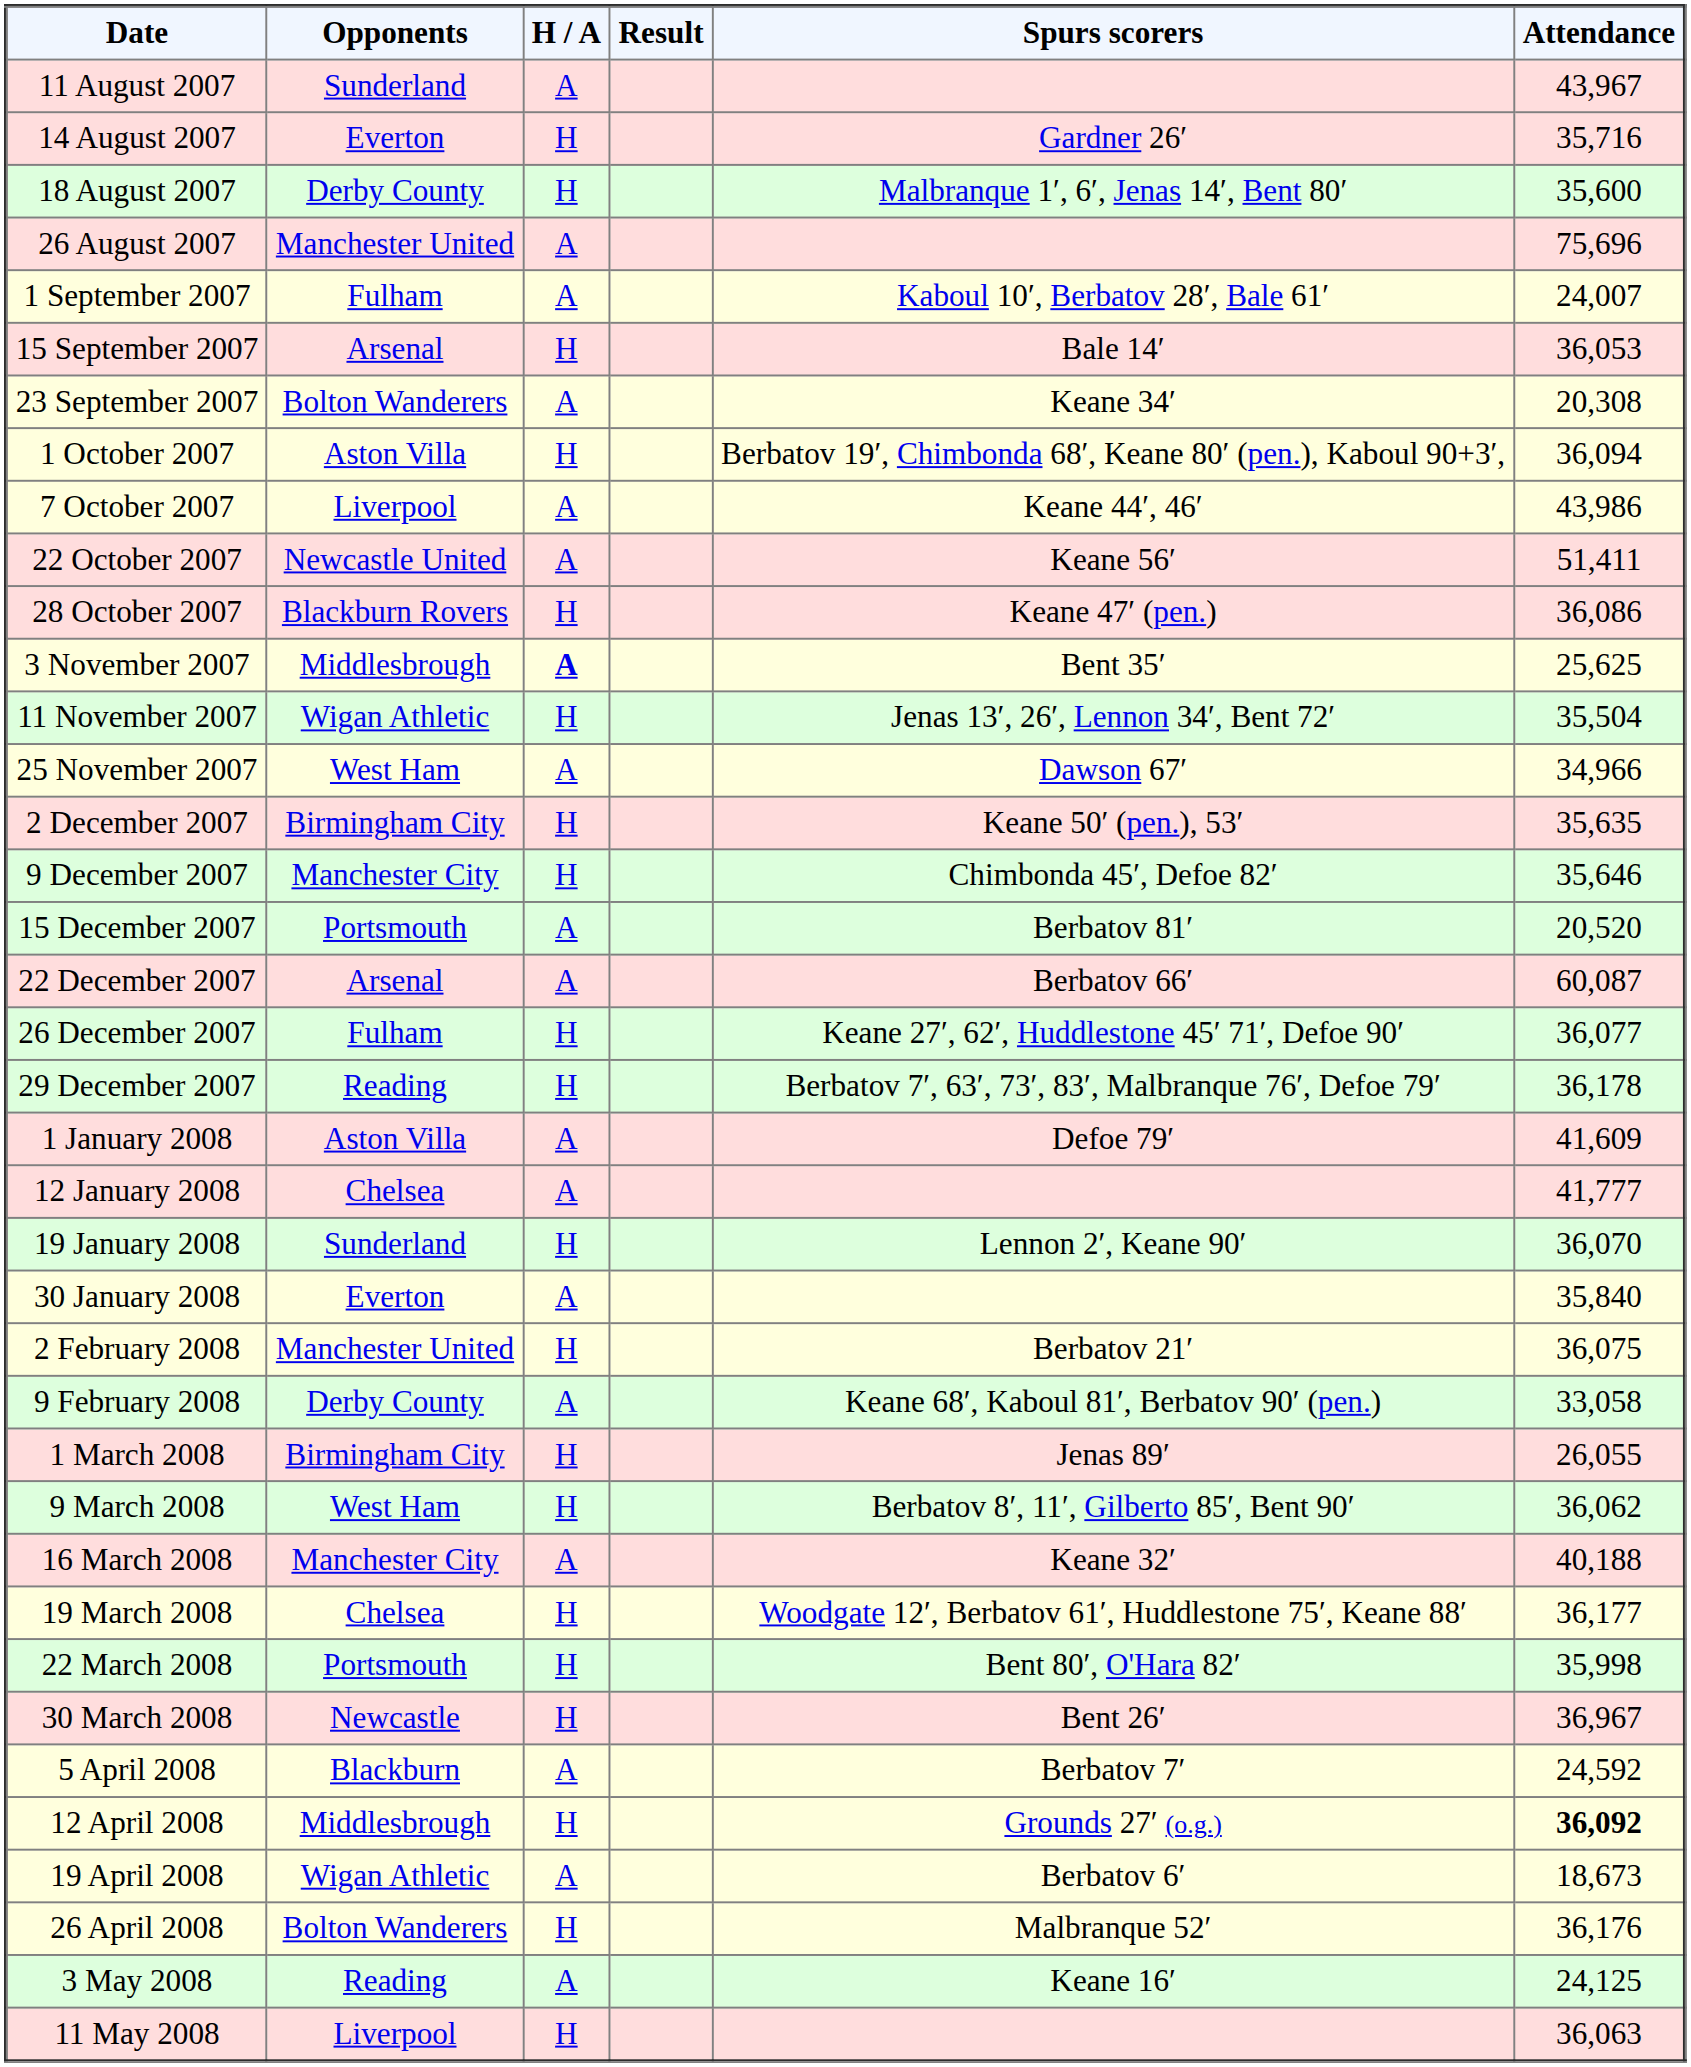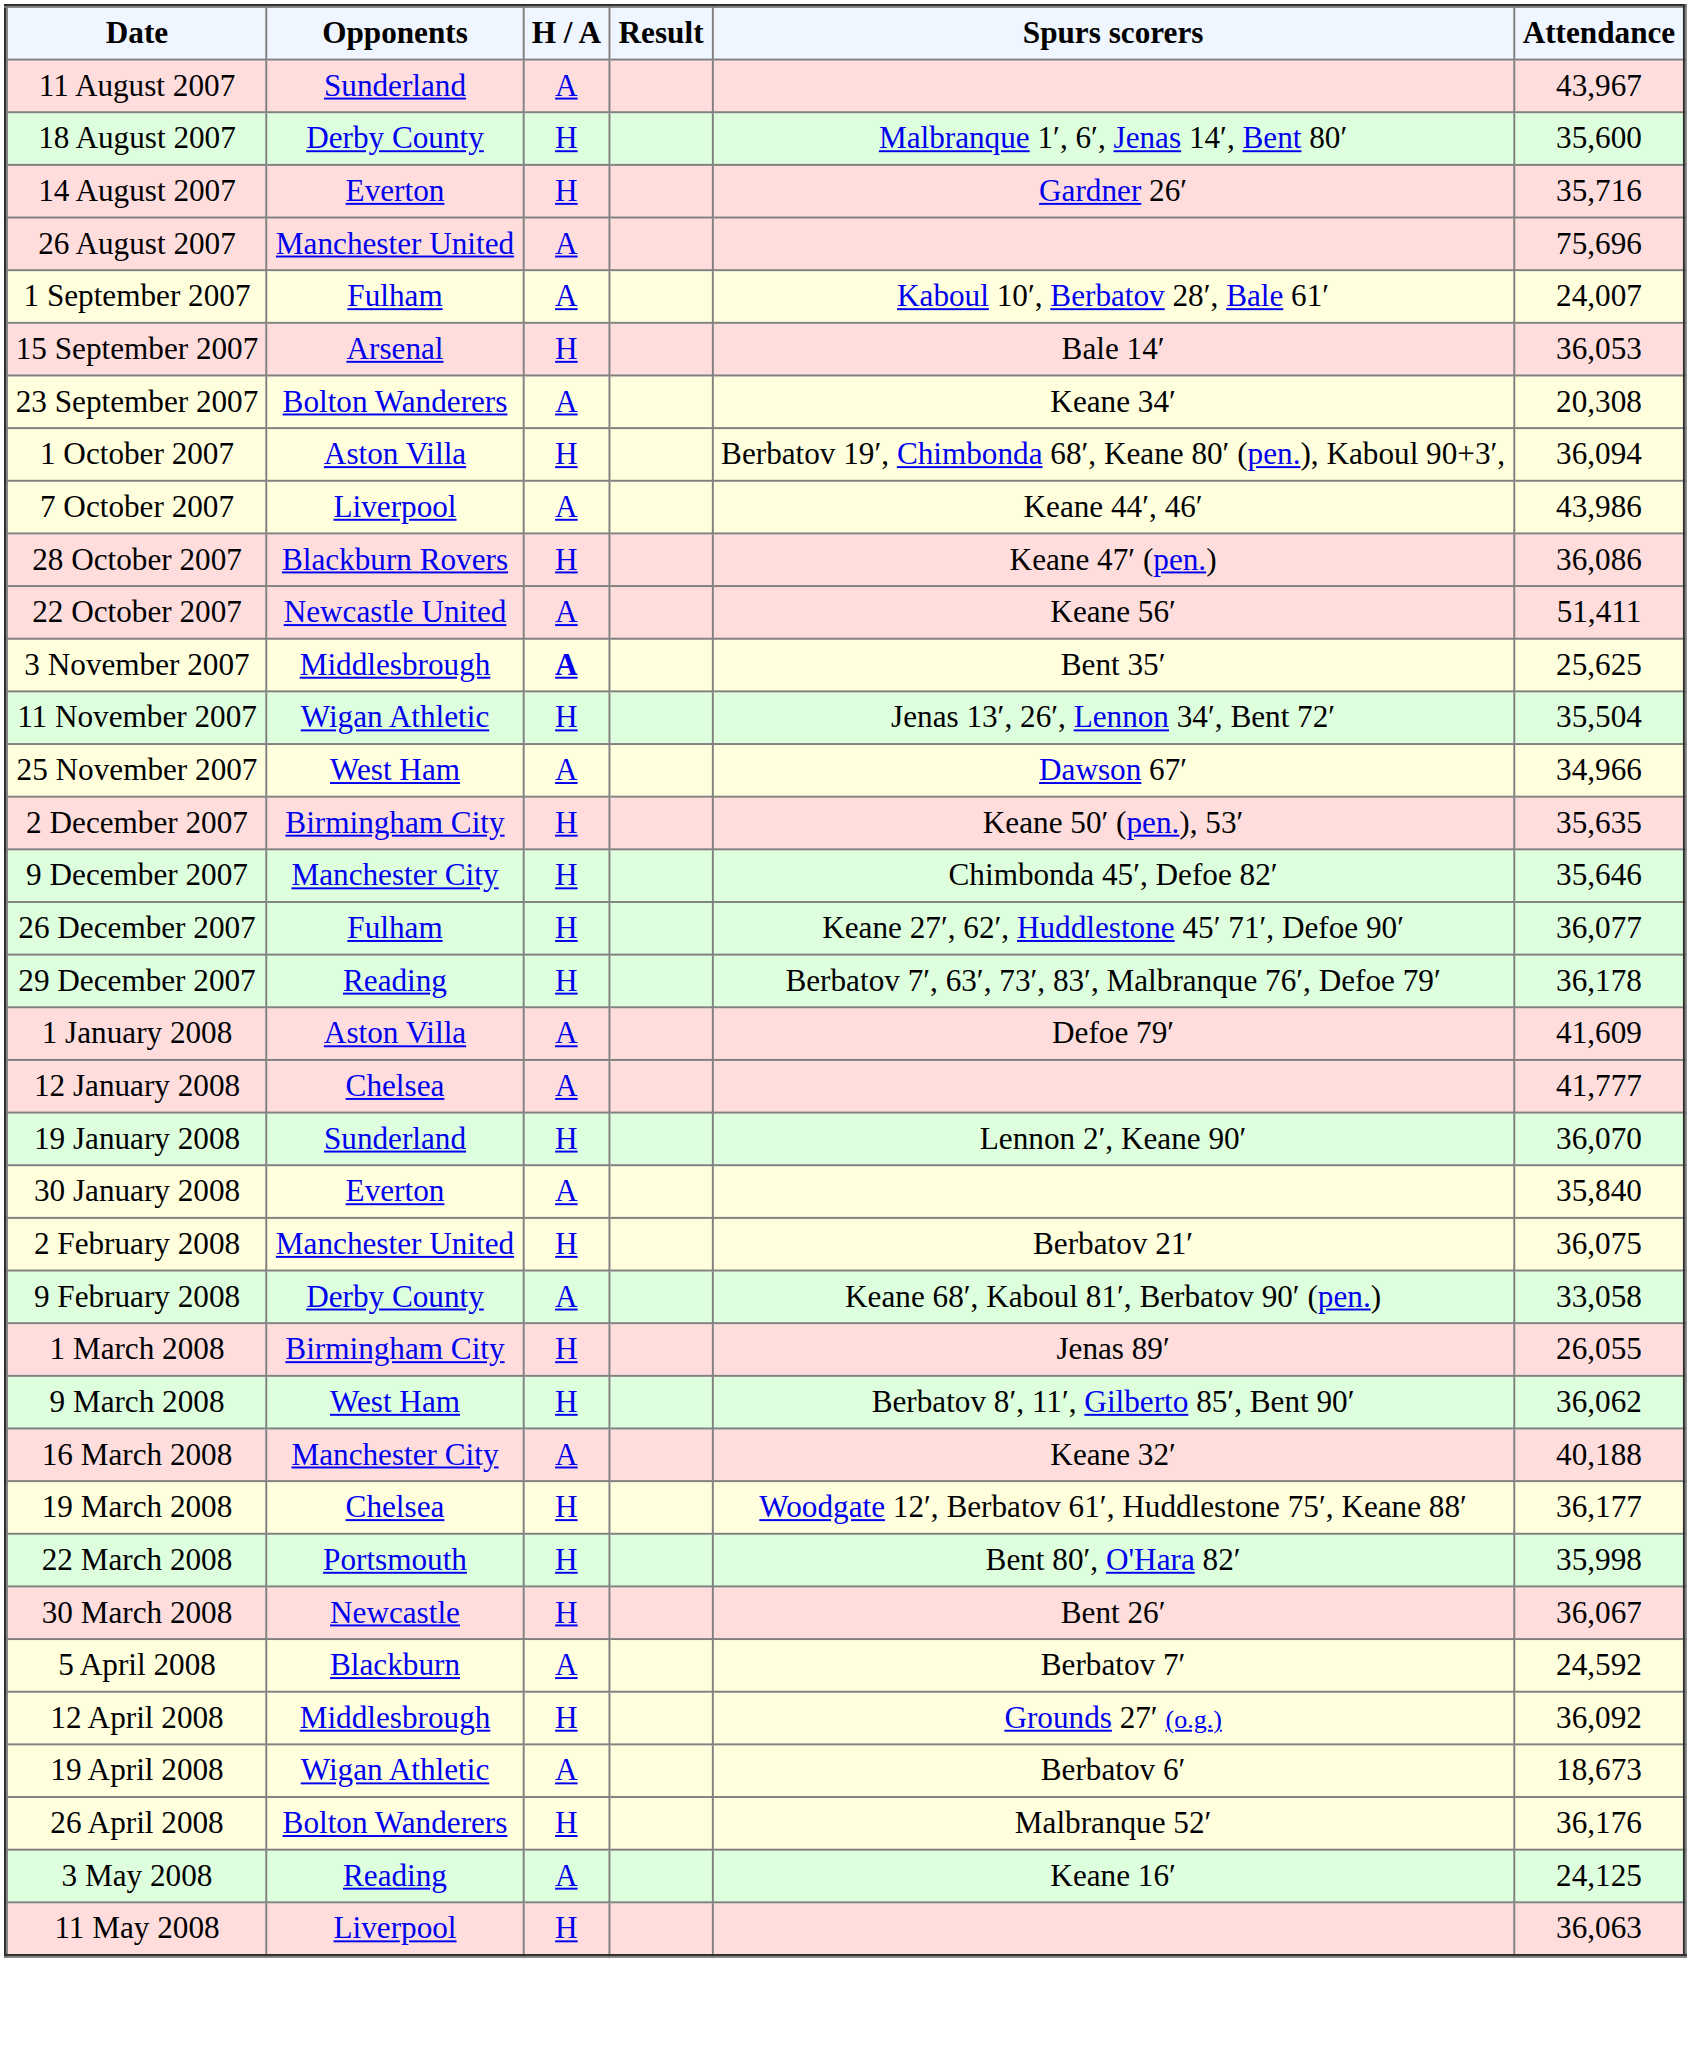rows swapped: 14 August 2007 <-> 18 August 2007
rows swapped: 22 October 2007 <-> 28 October 2007
- row: 15 December 2007 | Portsmouth | A | Berbatov 81′ | 20,520
- row: 22 December 2007 | Arsenal | A | Berbatov 66′ | 60,087
30 March 2008 | Attendance: 36,967 -> 36,067
12 April 2008 | Attendance: bold -> normal
